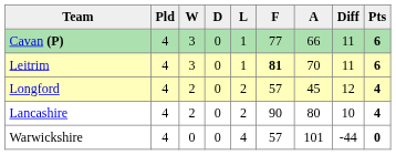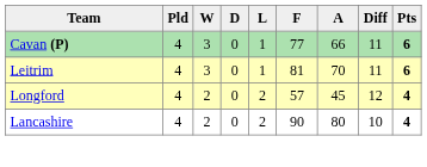Leitrim | F: bold -> normal
- row: Warwickshire | 4 | 0 | 0 | 4 | 57 | 101 | -44 | 0
